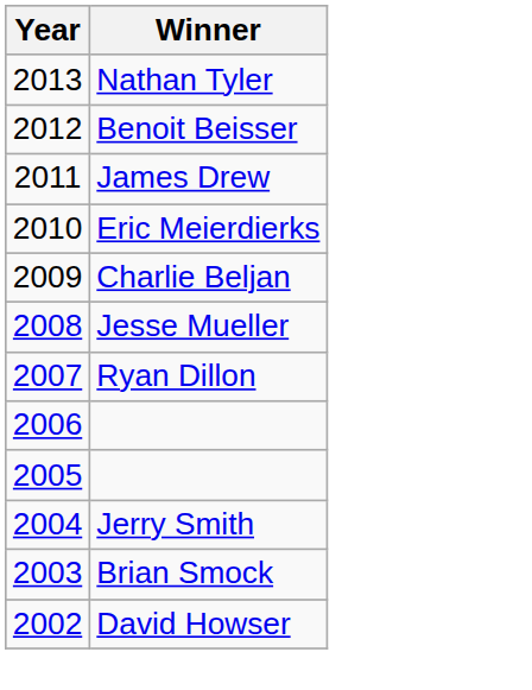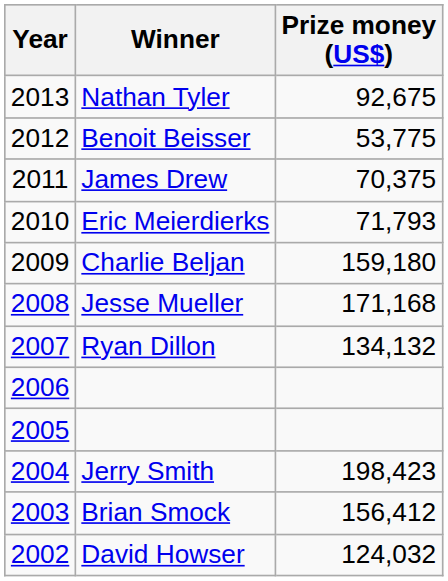+ column: Prize money (US$) | 92,675 | 53,775 | 70,375 | 71,793 | 159,180 | 171,168 | 134,132 | 198,423 | 156,412 | 124,032
